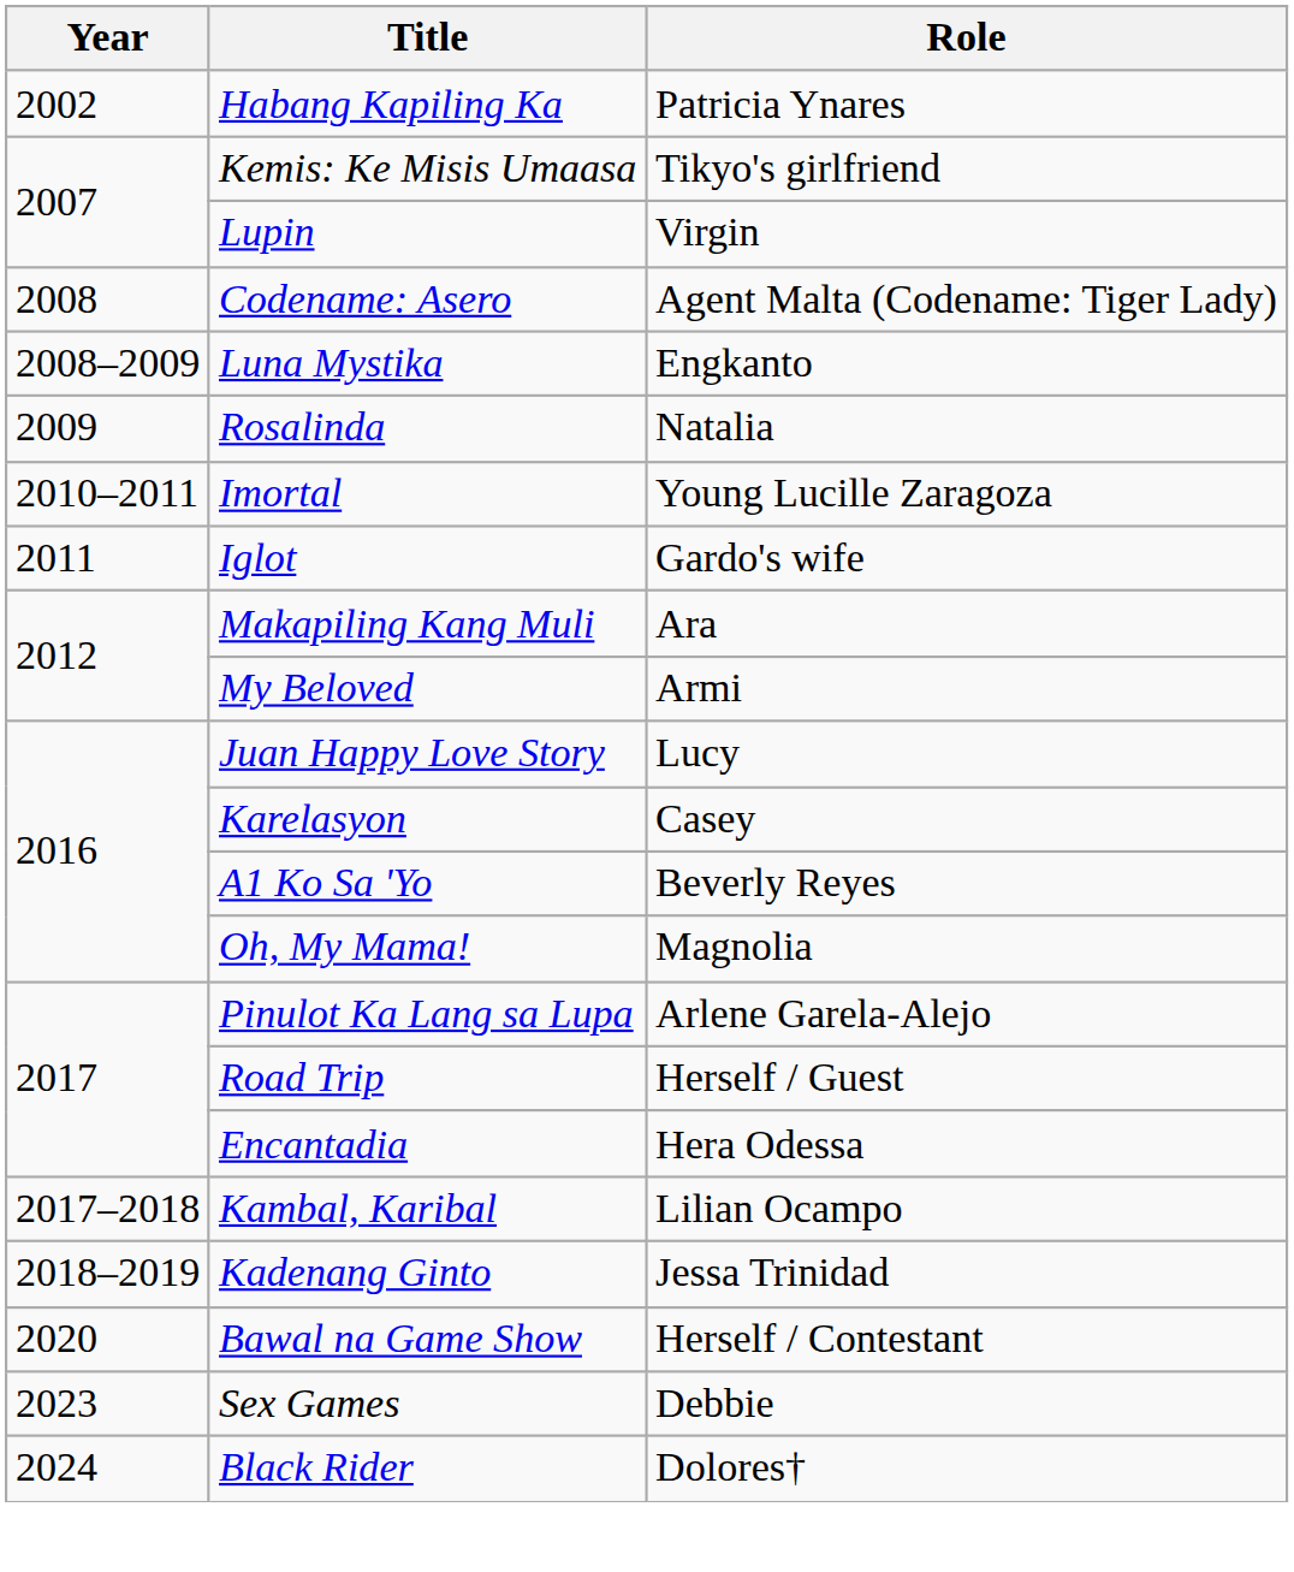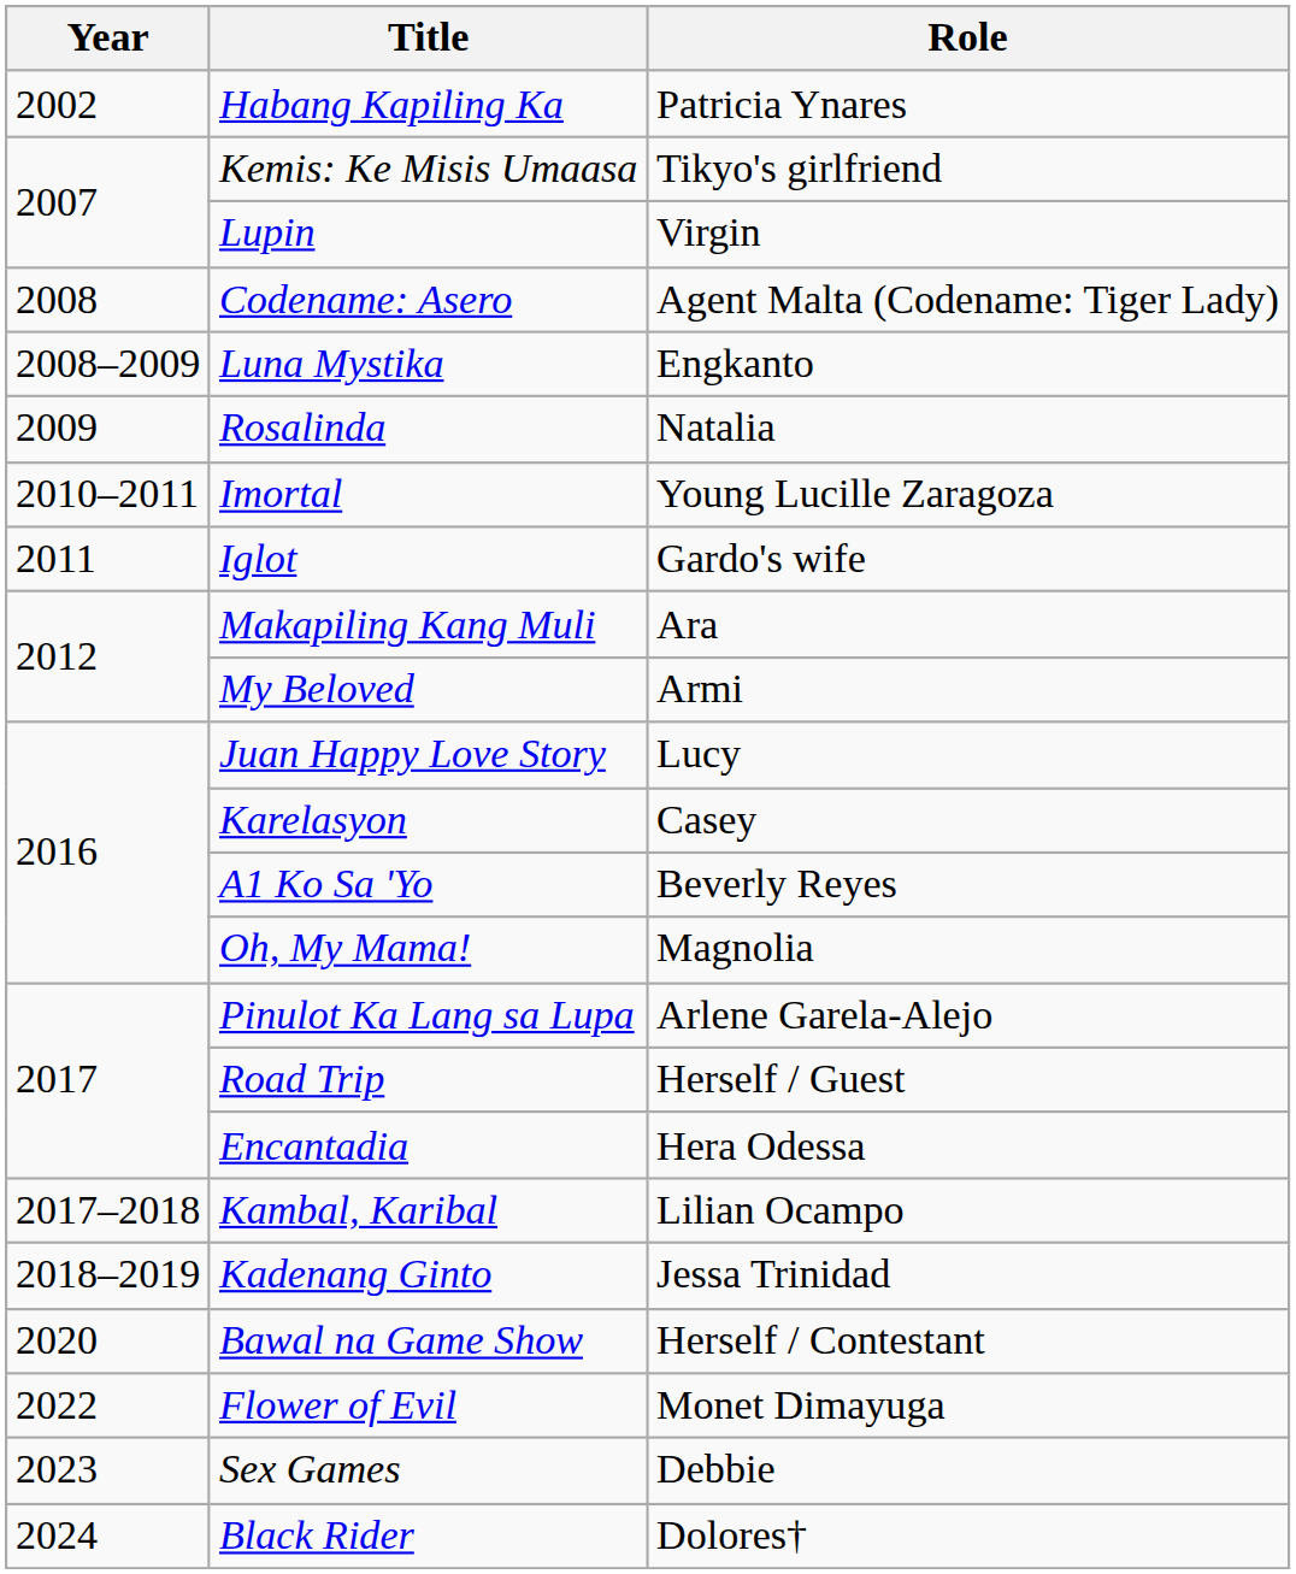+ row: 2022 | Flower of Evil | Monet Dimayuga
